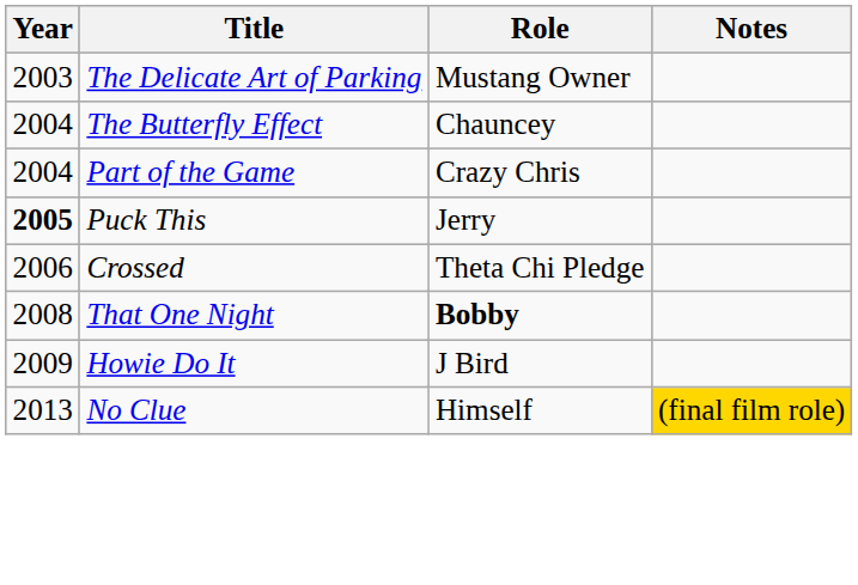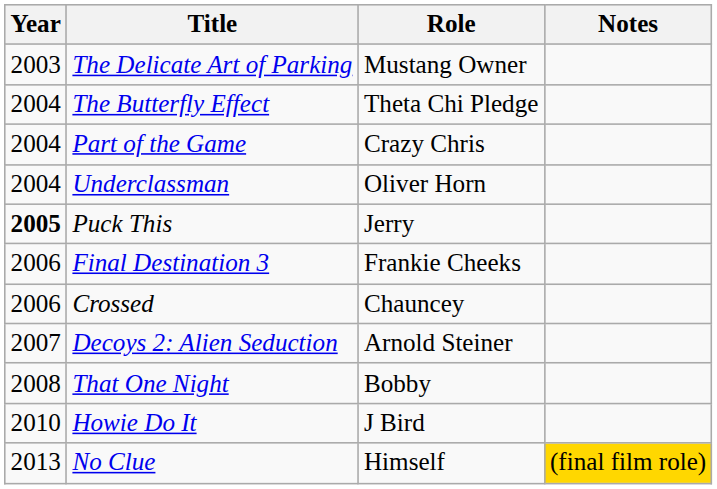The Butterfly Effect | Role: Chauncey -> Theta Chi Pledge
+ row: 2004 | Underclassman | Oliver Horn
+ row: 2006 | Final Destination 3 | Frankie Cheeks
Crossed | Role: Theta Chi Pledge -> Chauncey
+ row: 2007 | Decoys 2: Alien Seduction | Arnold Steiner
That One Night | Role: bold -> normal
Howie Do It | Year: 2009 -> 2010
